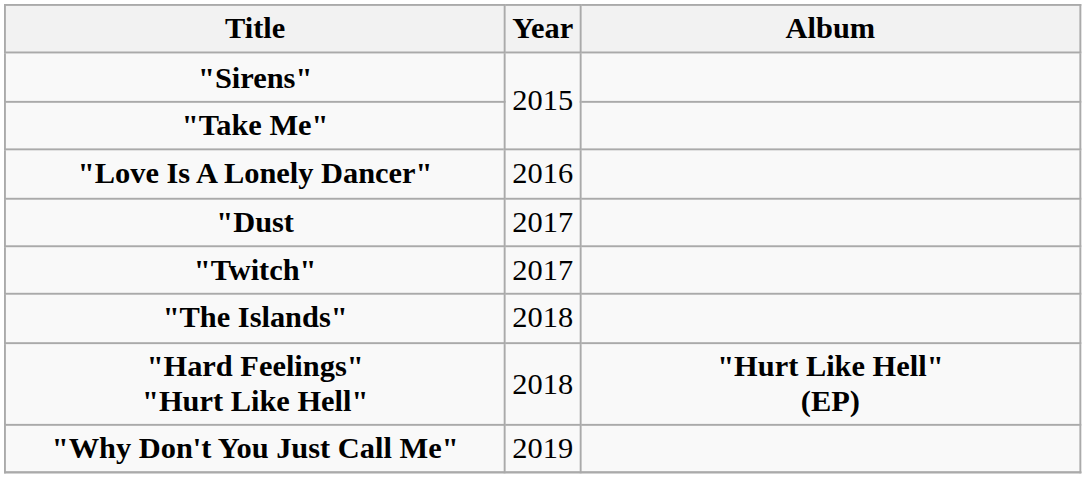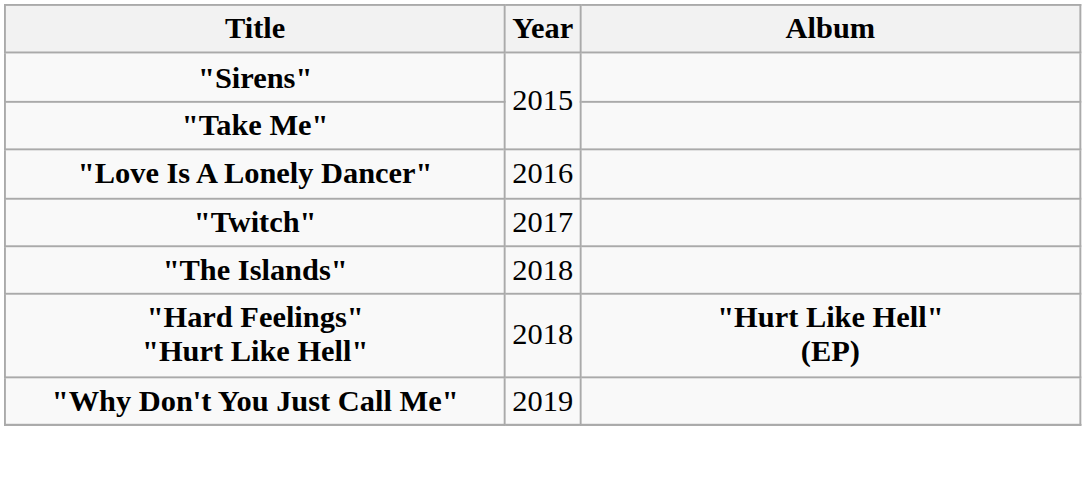- row: "Dust | 2017
